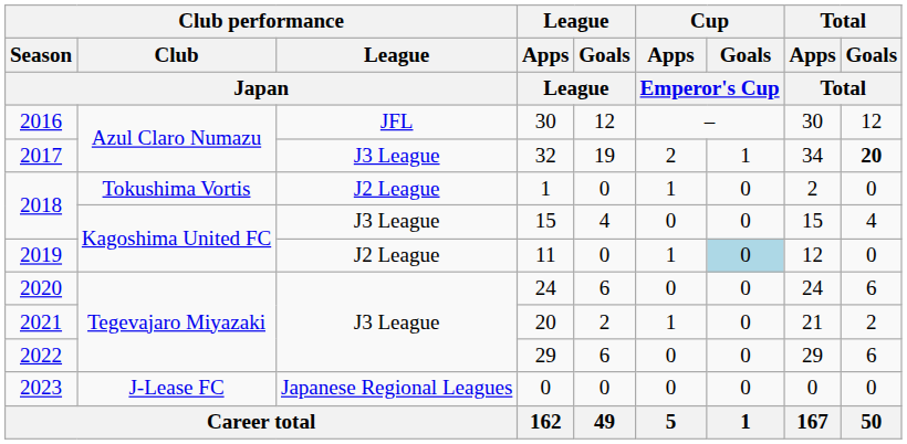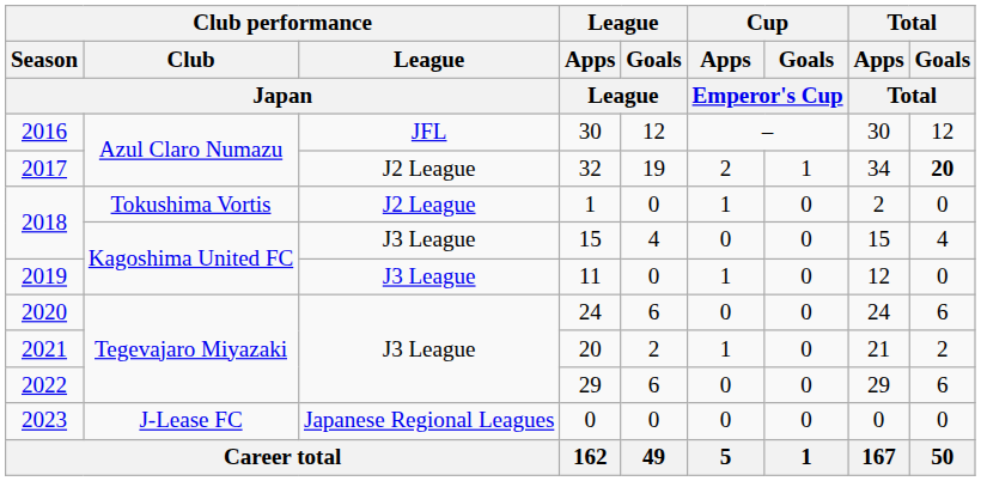32 | Club performance / League / Japan: J3 League -> J2 League
11 | Club performance / League / Japan: J2 League -> J3 League
11 | Cup / Goals / Emperor's Cup: lightblue background -> no background
